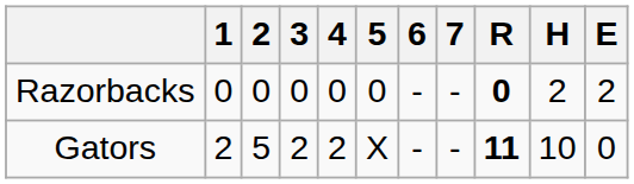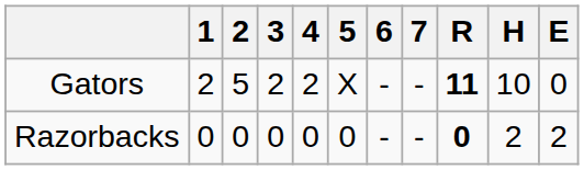rows swapped: Razorbacks <-> Gators
